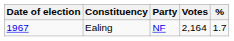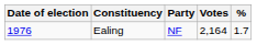Ealing | Date of election: 1967 -> 1976
